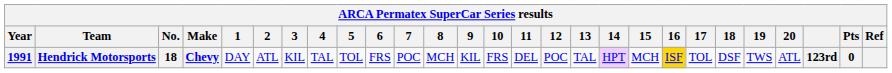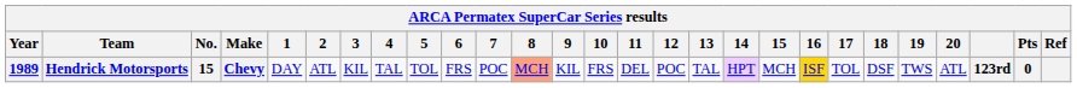Hendrick Motorsports | Year: 1991 -> 1989
Hendrick Motorsports | No.: 18 -> 15
Hendrick Motorsports | 8: no background -> lightsalmon background
